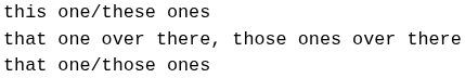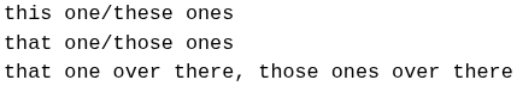rows swapped: that one/those ones <-> that one over there, those ones over there
